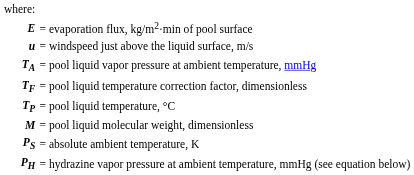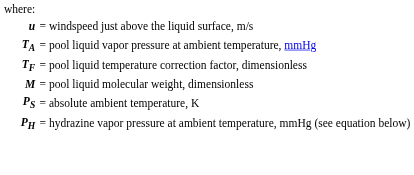- row: E | = evaporation flux, kg/m2·min of pool surface
- row: TP | = pool liquid temperature, °C
